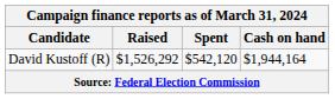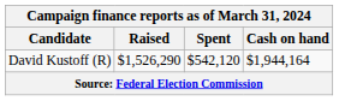David Kustoff (R) | Raised: $1,526,292 -> $1,526,290
